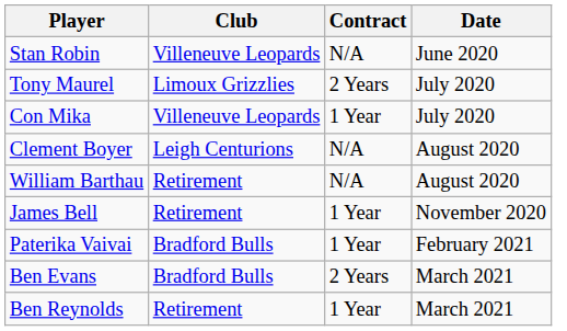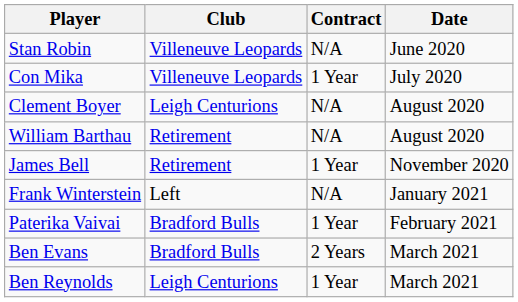- row: Tony Maurel | Limoux Grizzlies | 2 Years | July 2020
+ row: Frank Winterstein | Left | N/A | January 2021
Ben Reynolds | Club: Retirement -> Leigh Centurions
